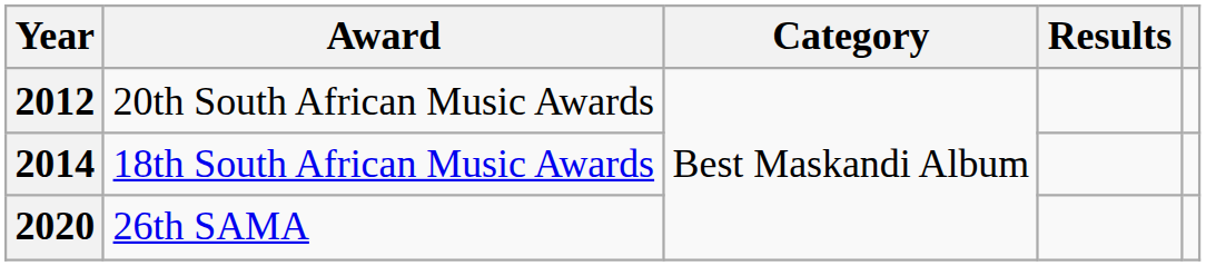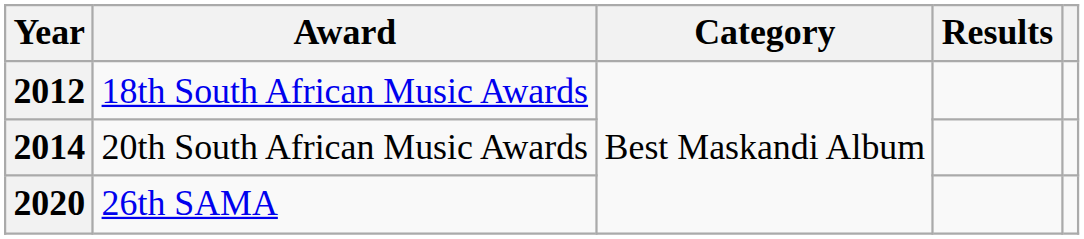2012 | Award: 20th South African Music Awards -> 18th South African Music Awards
2014 | Award: 18th South African Music Awards -> 20th South African Music Awards
